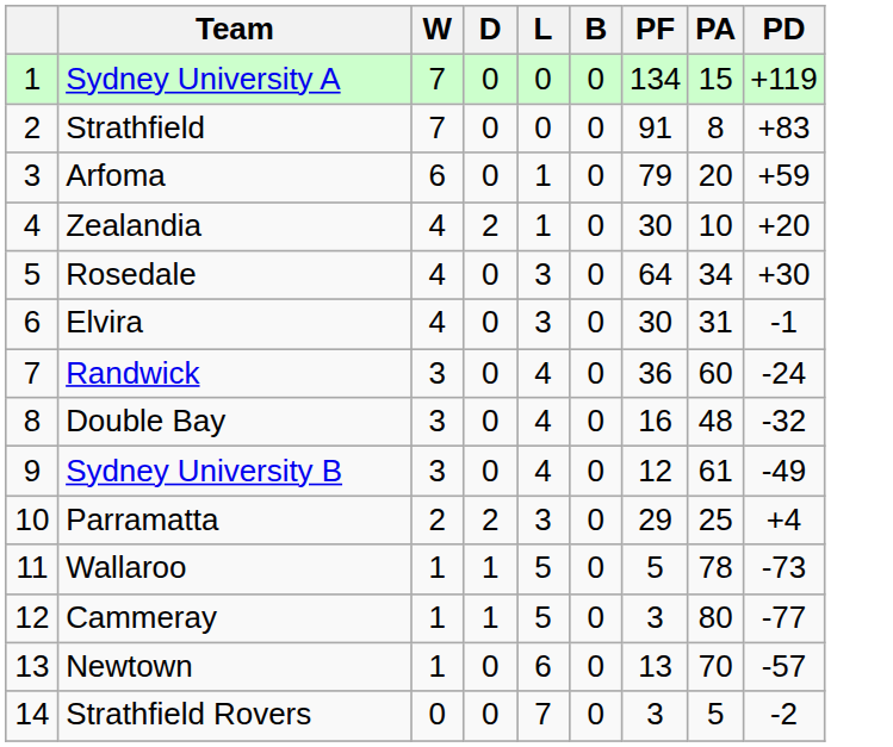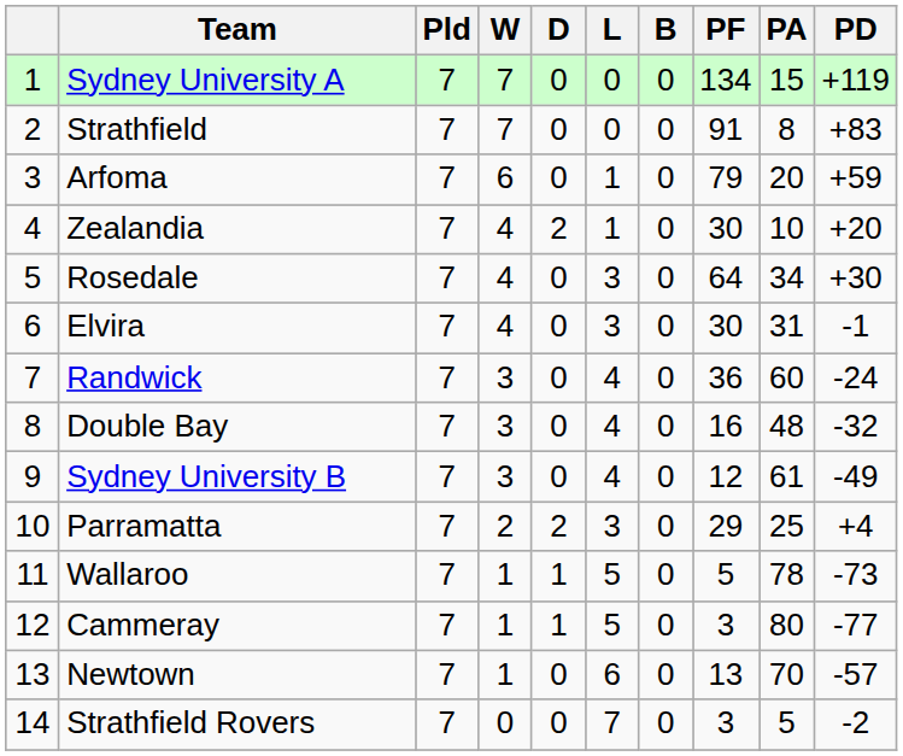+ column: Pld | 7 | 7 | 7 | 7 | 7 | 7 | 7 | 7 | 7 | 7 | 7 | 7 | 7 | 7
